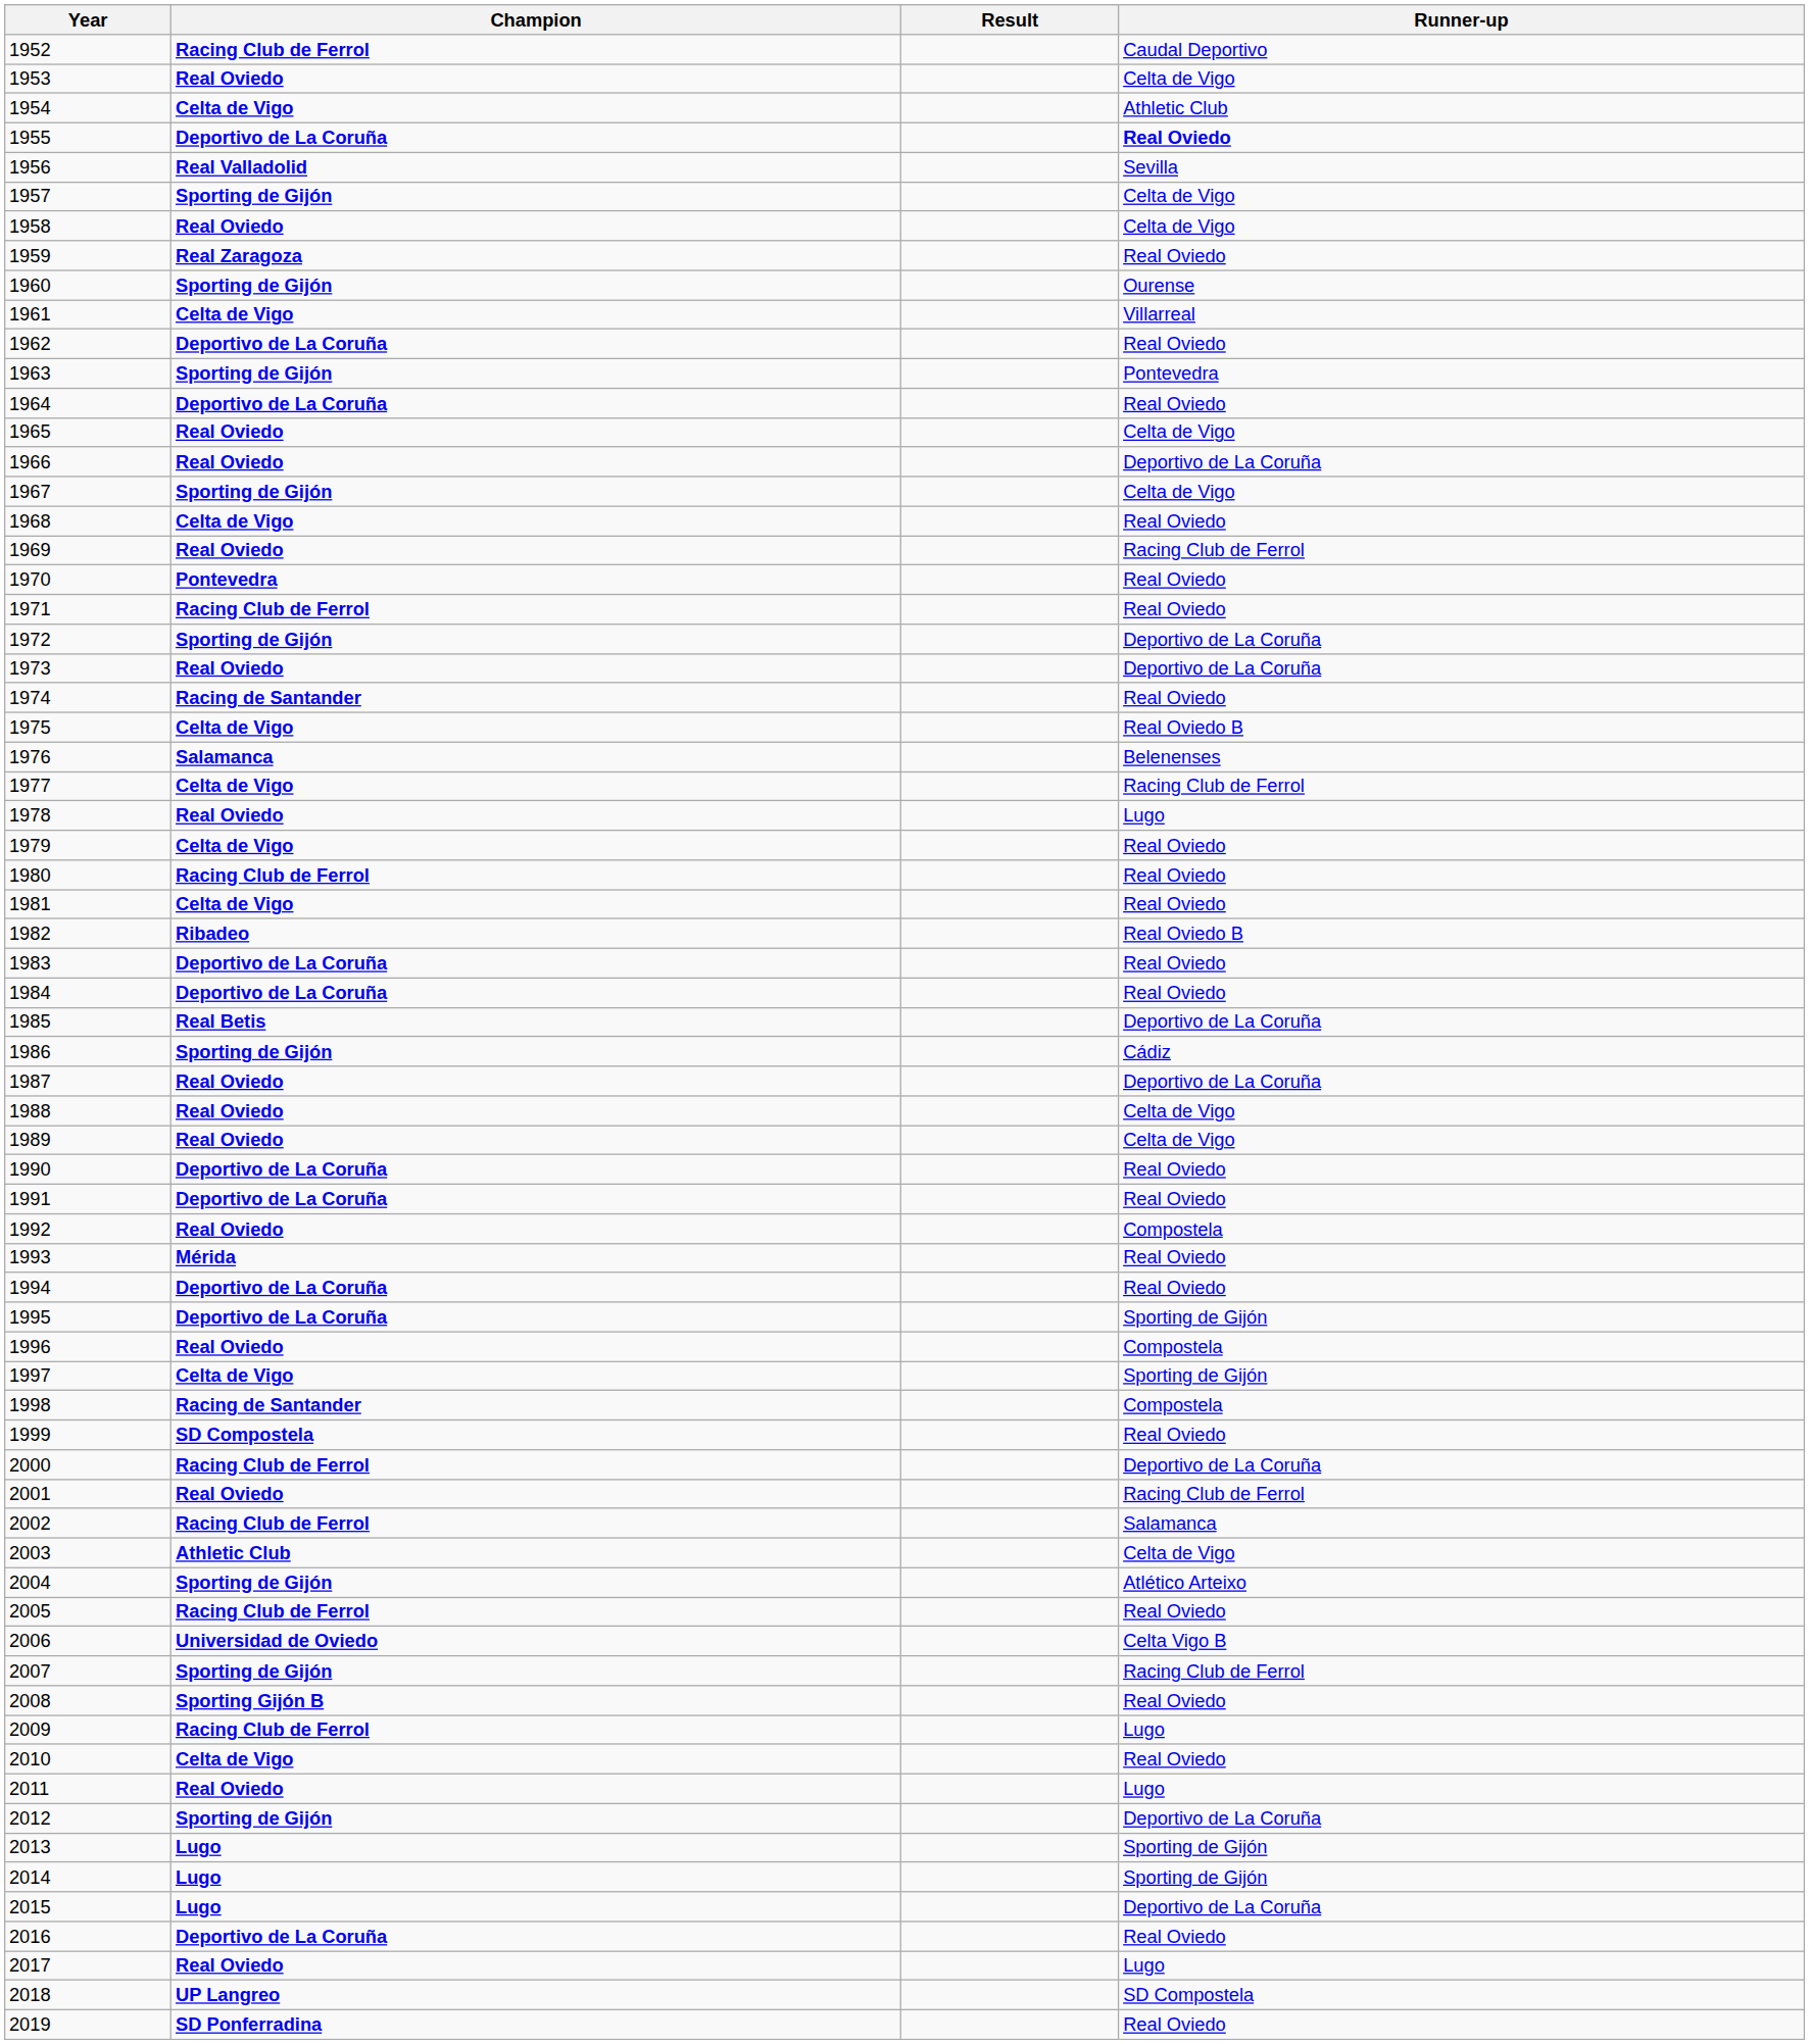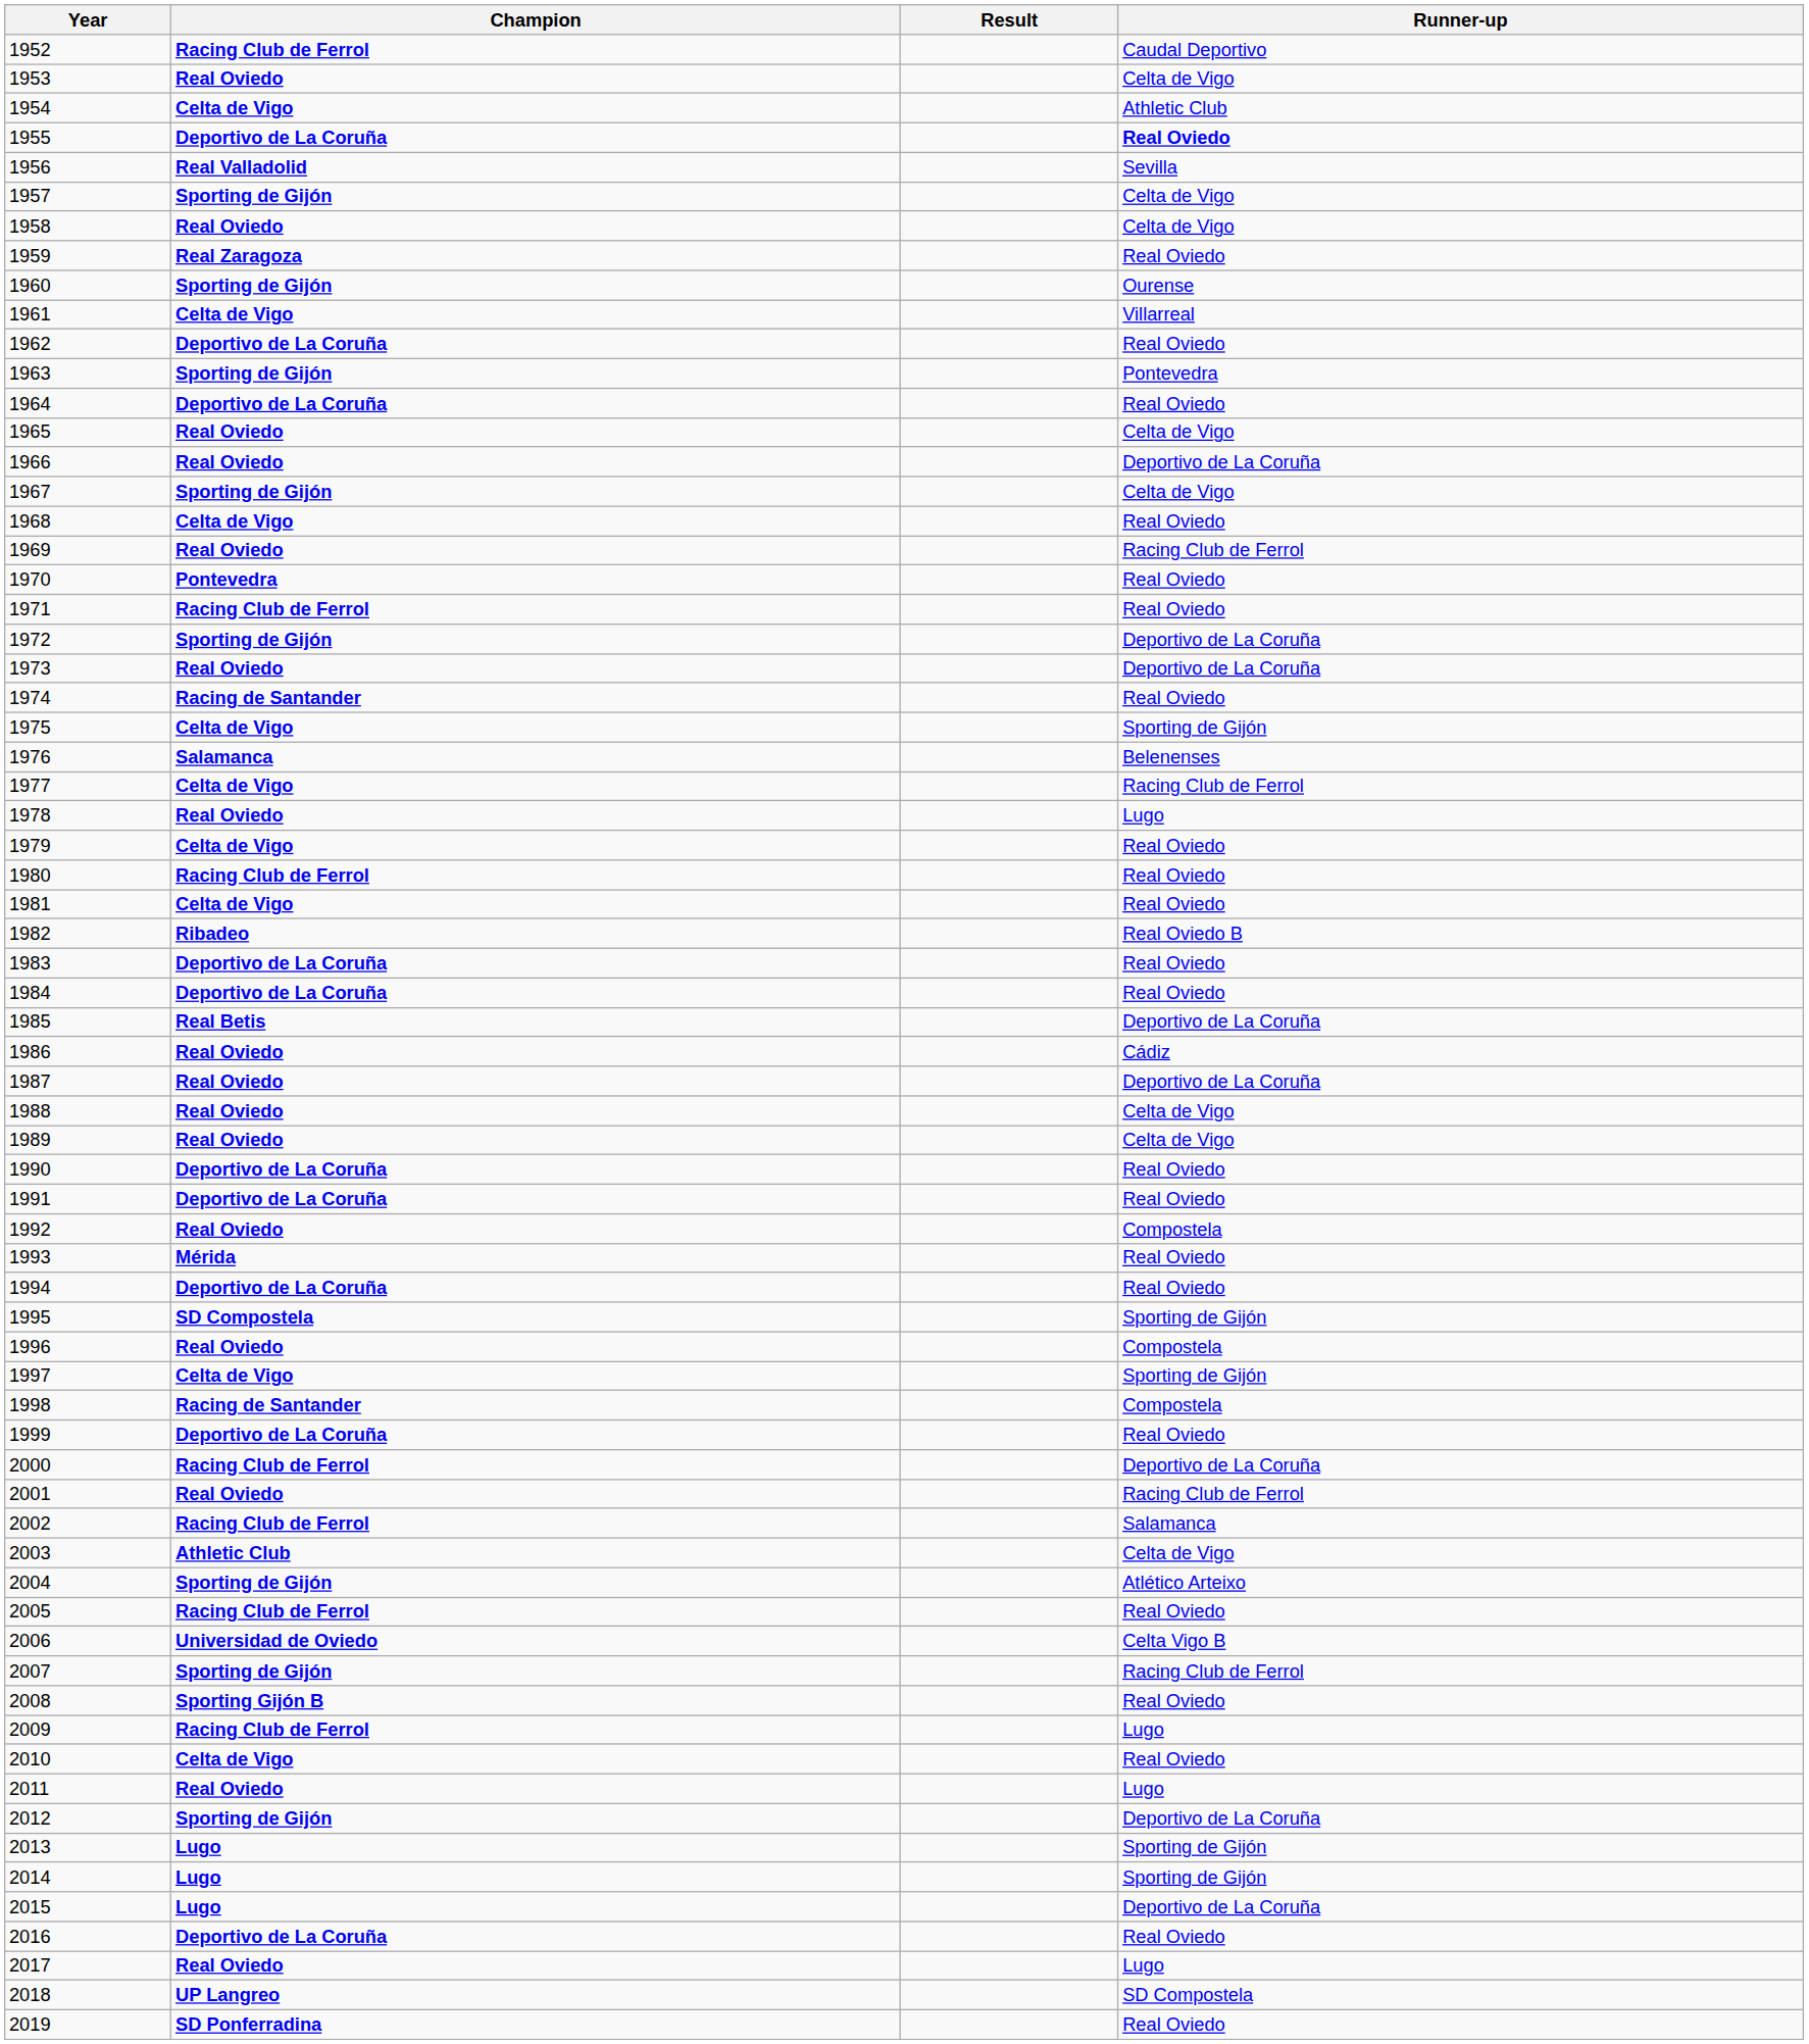1975 | Runner-up: Real Oviedo B -> Sporting de Gijón
1986 | Champion: Sporting de Gijón -> Real Oviedo
1995 | Champion: Deportivo de La Coruña -> SD Compostela
1999 | Champion: SD Compostela -> Deportivo de La Coruña
